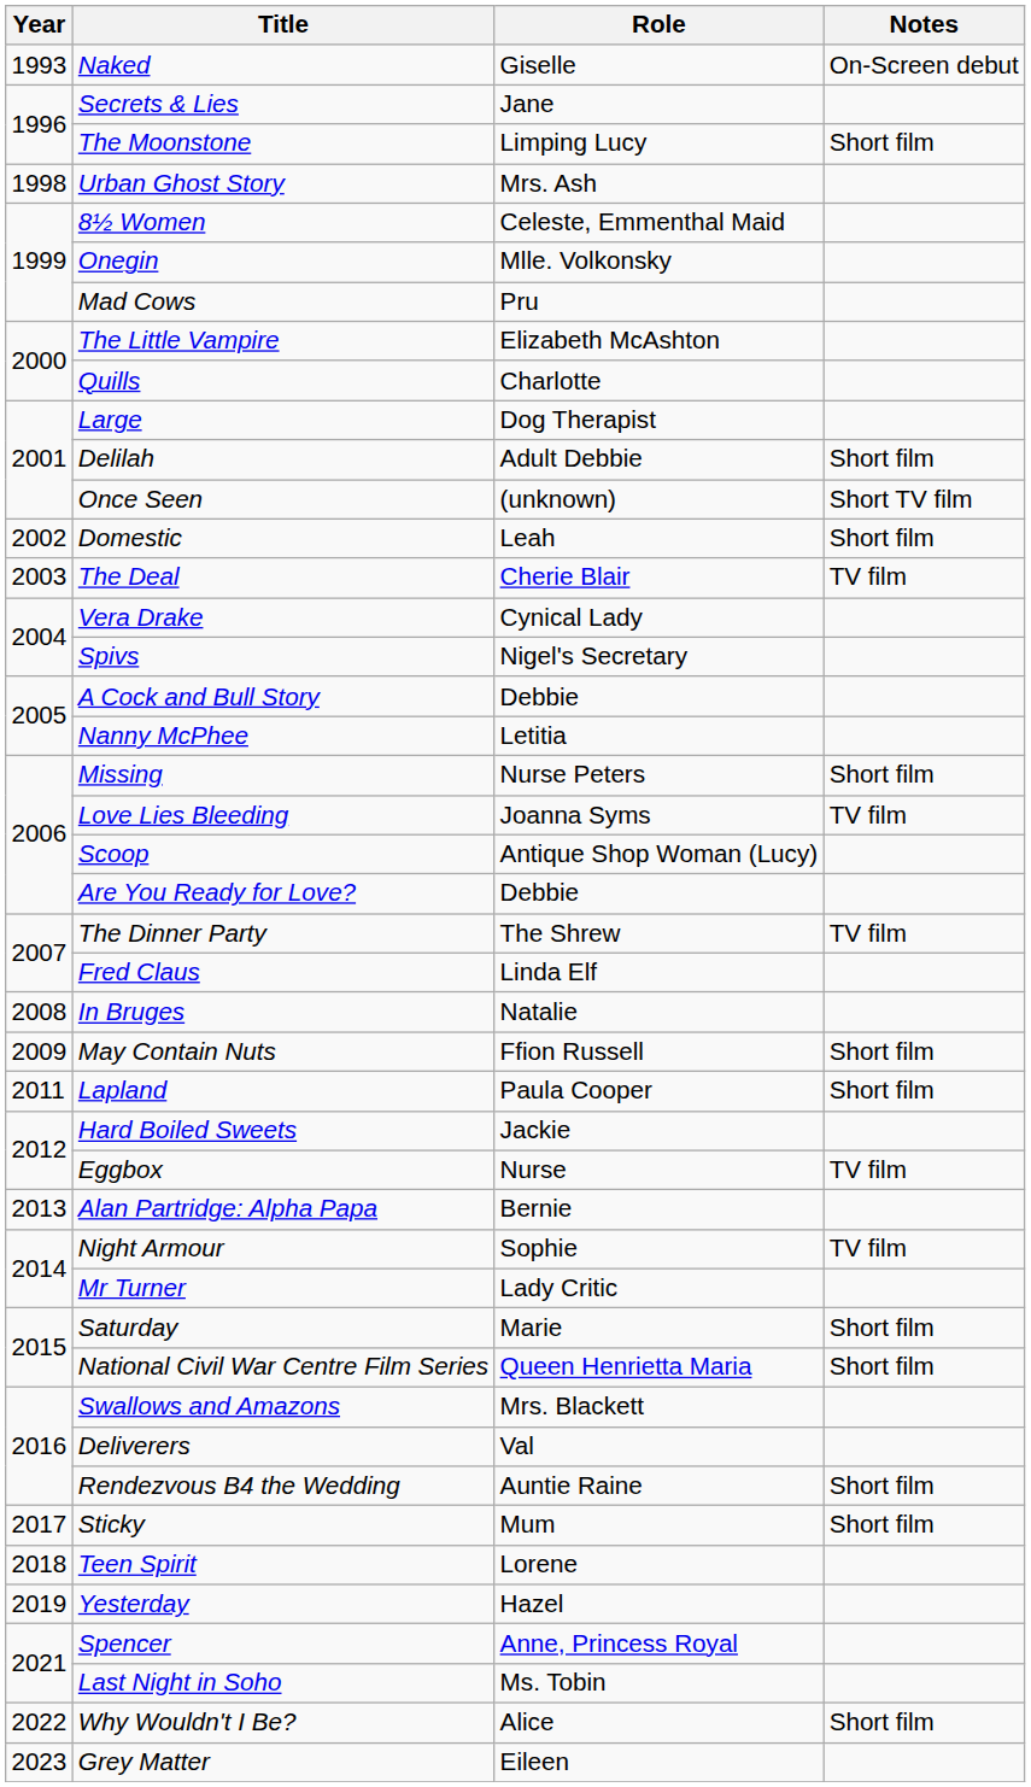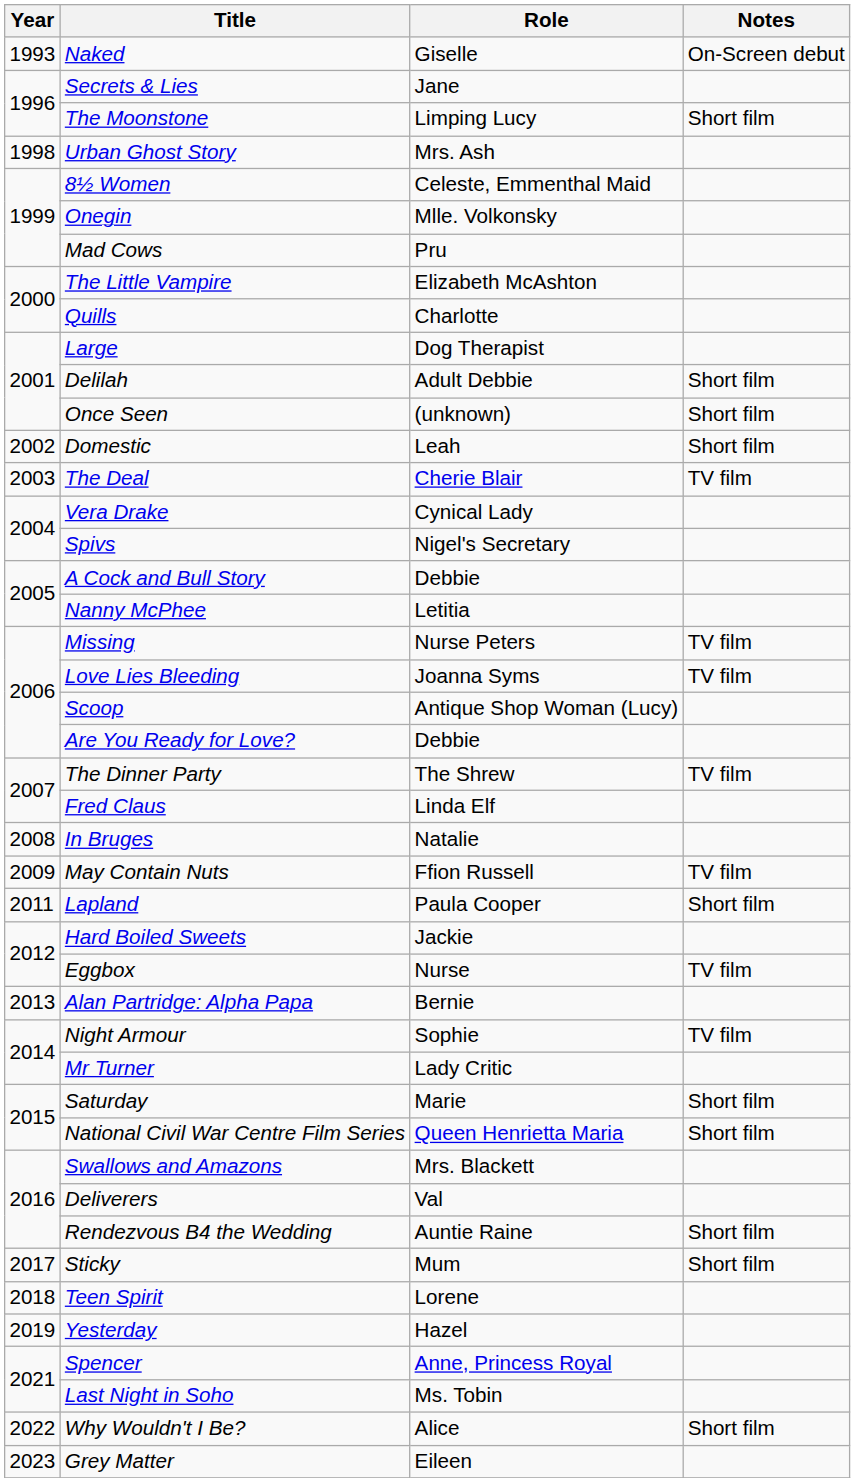Once Seen | Notes: Short TV film -> Short film
Missing | Notes: Short film -> TV film
May Contain Nuts | Notes: Short film -> TV film
